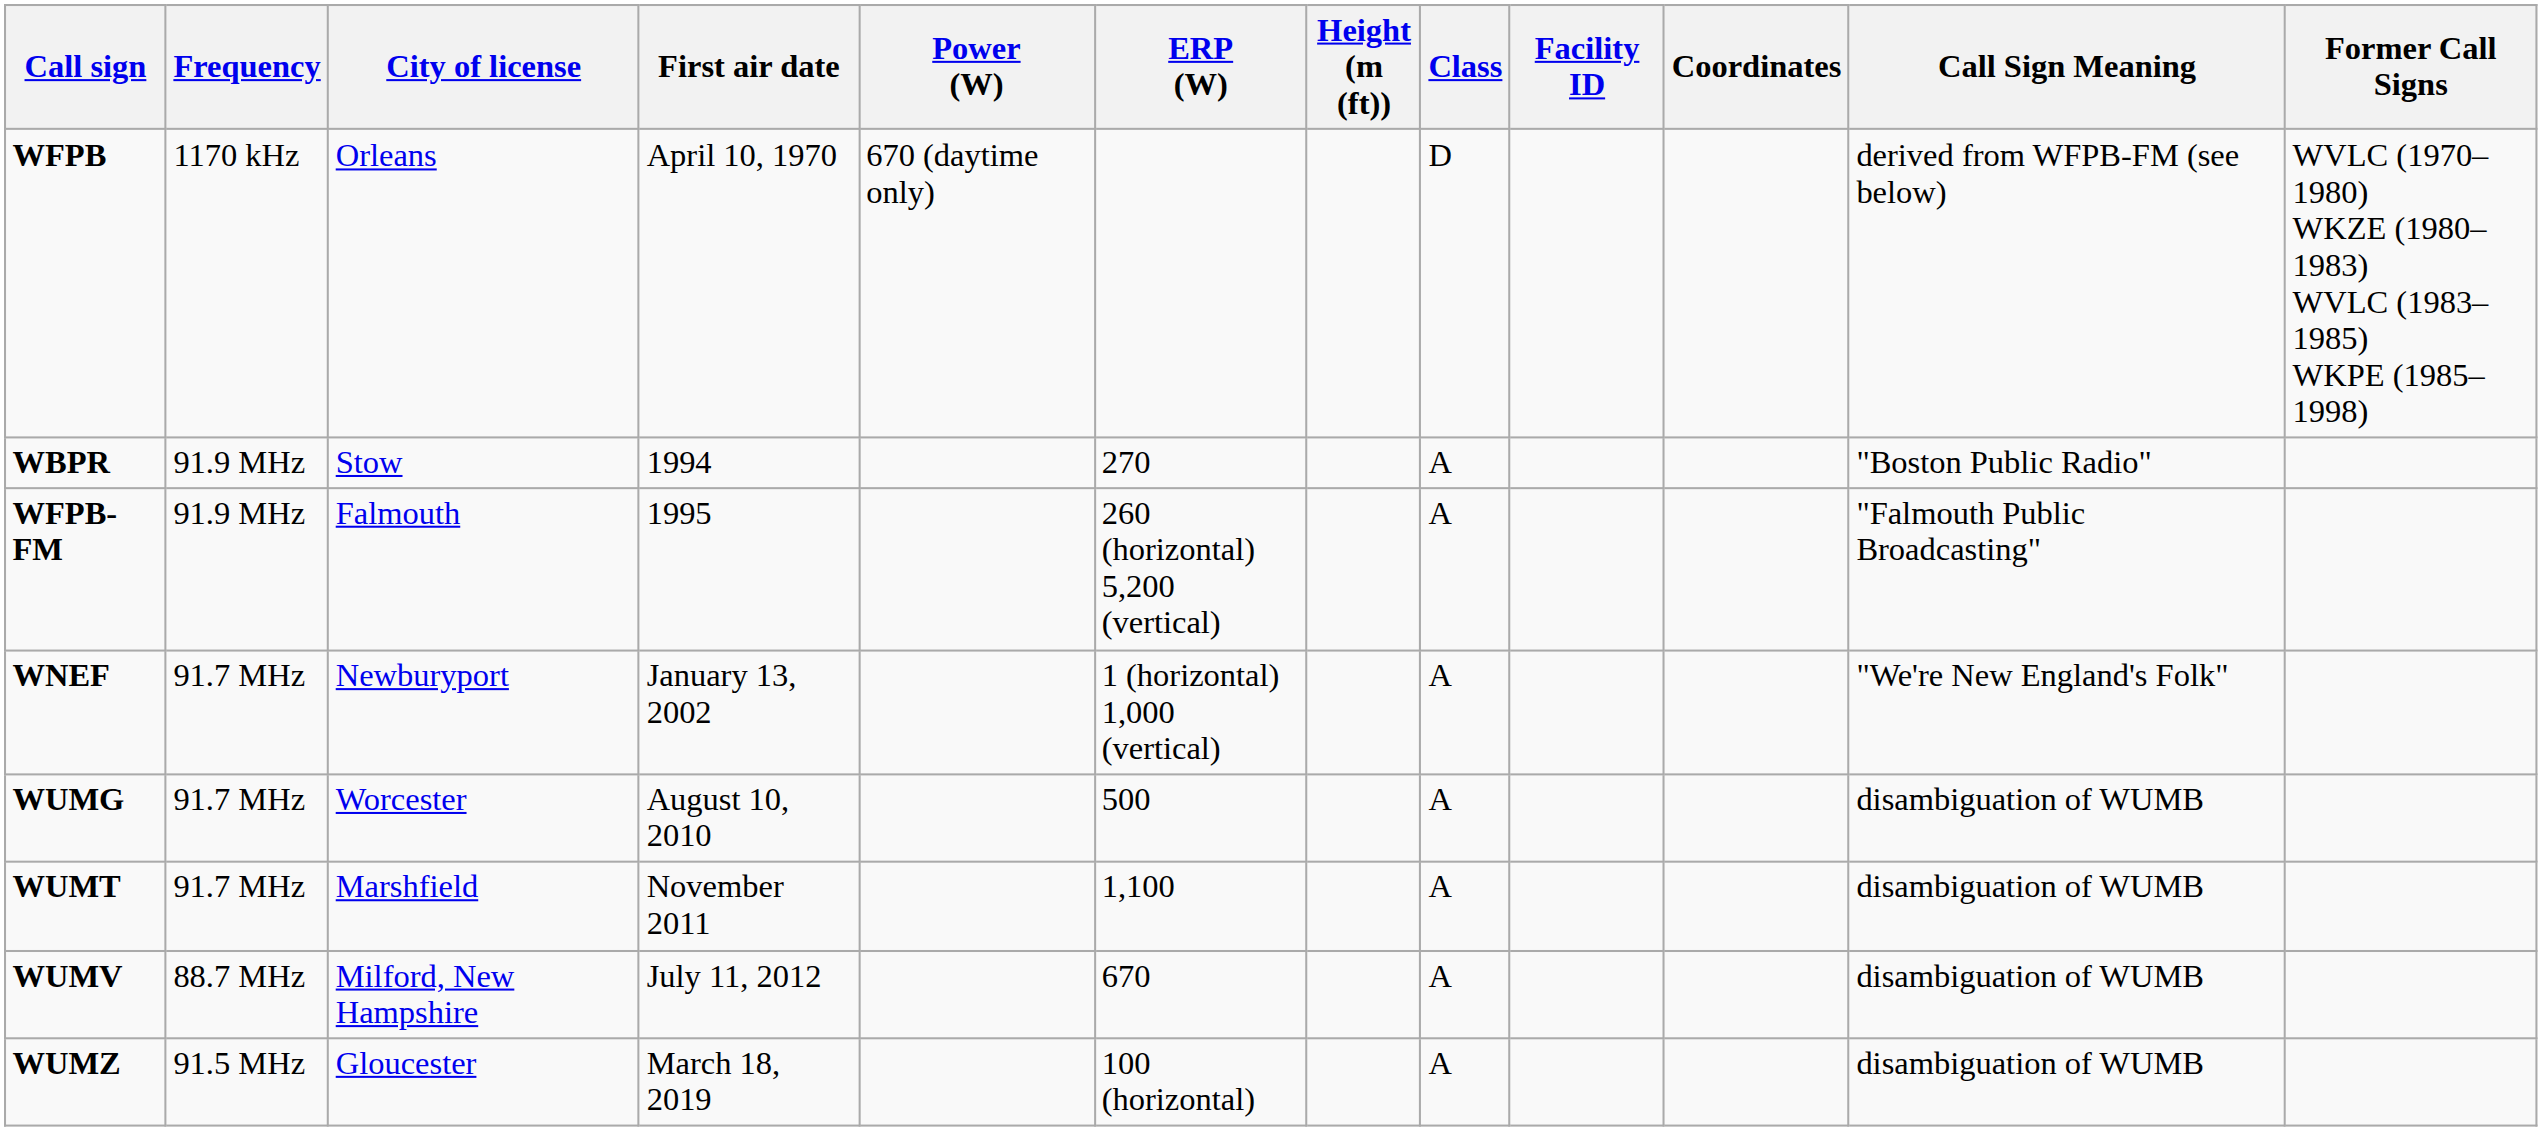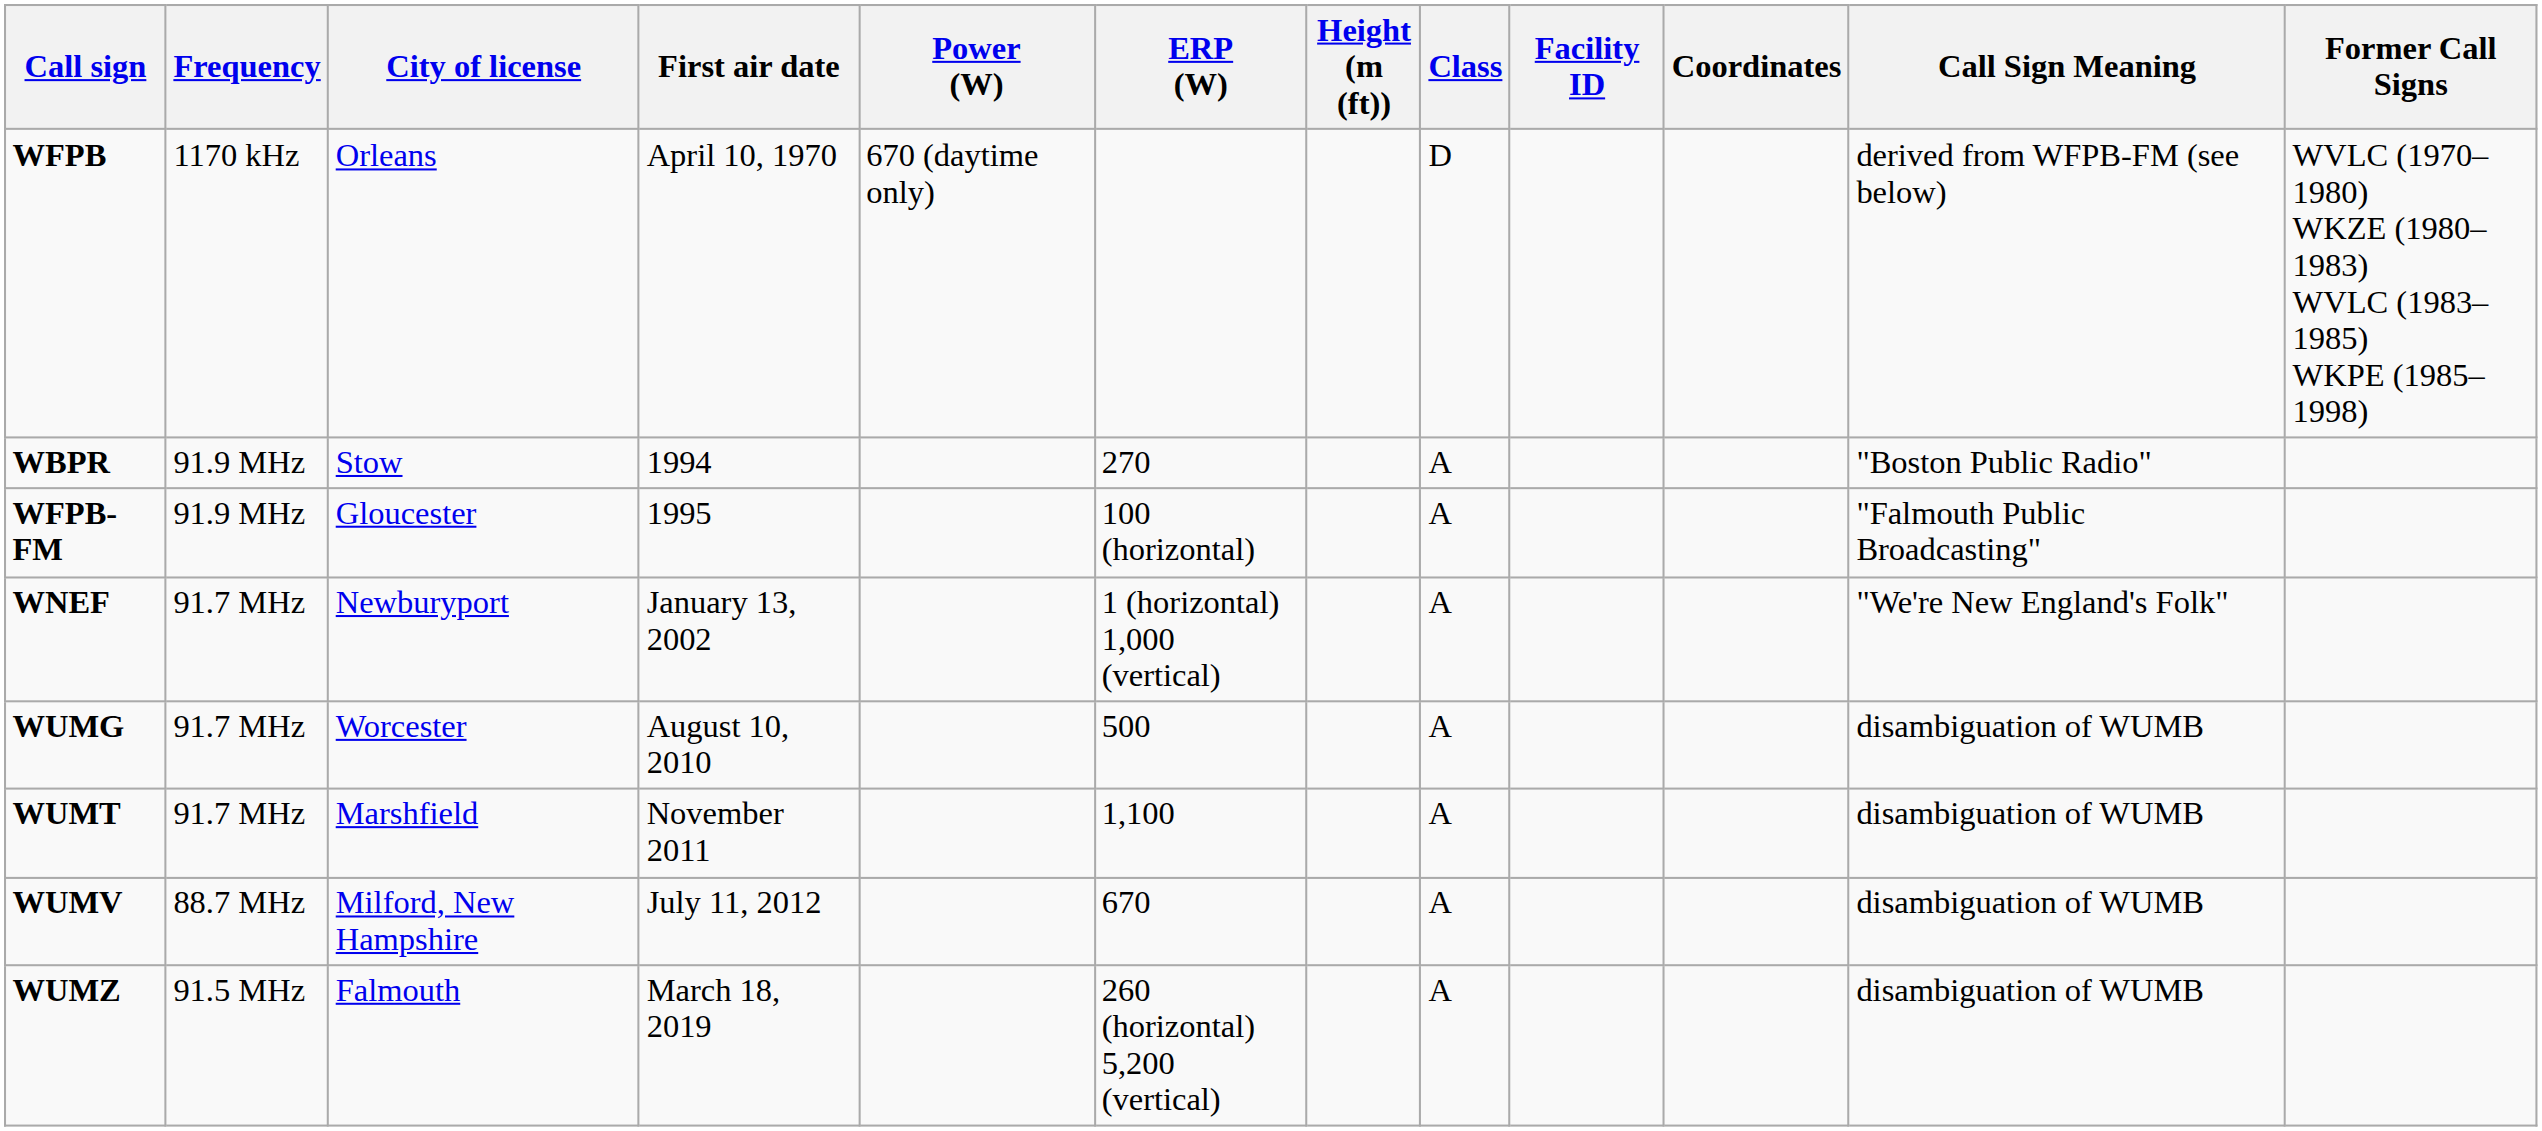WFPB-FM | City of license: Falmouth -> Gloucester
WFPB-FM | ERP (W): 260 (horizontal) 5,200 (vertical) -> 100 (horizontal)
WUMZ | City of license: Gloucester -> Falmouth
WUMZ | ERP (W): 100 (horizontal) -> 260 (horizontal) 5,200 (vertical)
